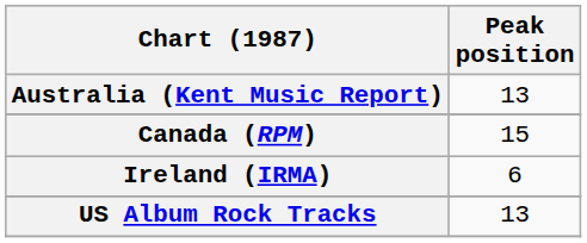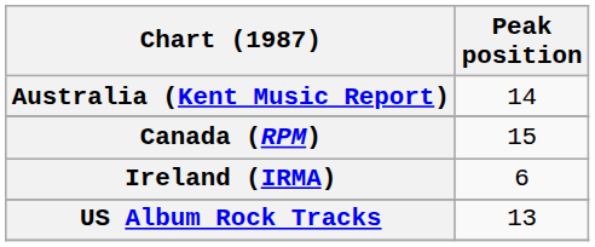Australia (Kent Music Report) | Peak position: 13 -> 14
